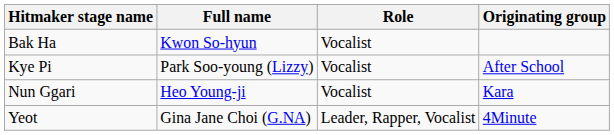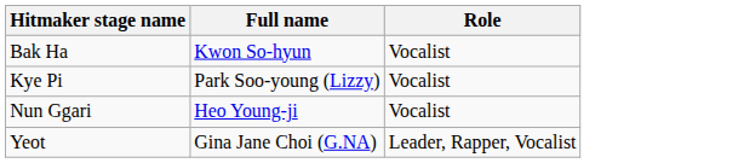- column: Originating group | After School | Kara | 4Minute
